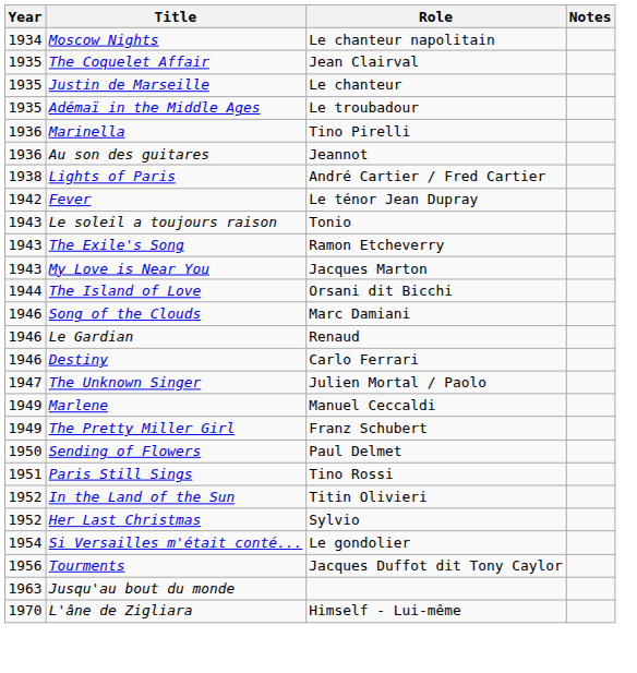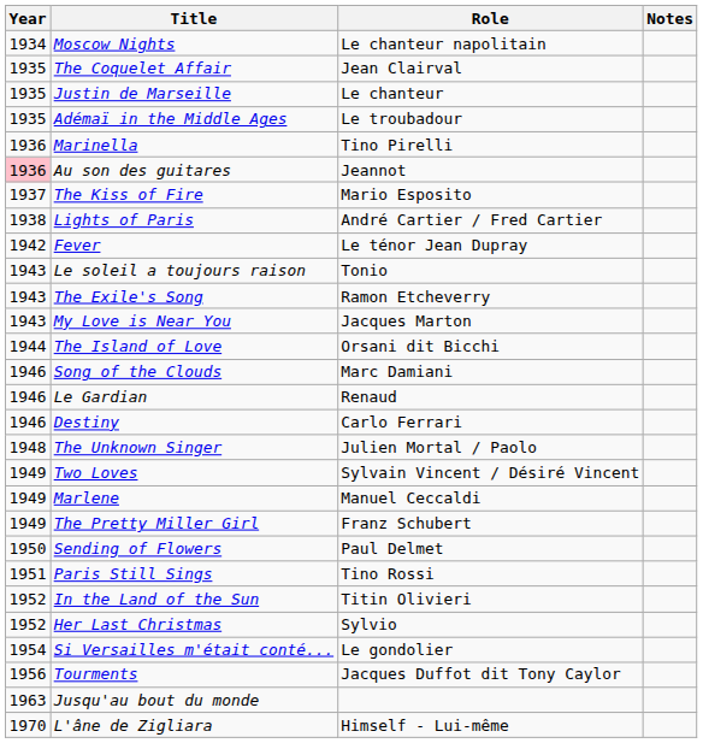Au son des guitares | Year: no background -> pink background
+ row: 1937 | The Kiss of Fire | Mario Esposito
The Unknown Singer | Year: 1947 -> 1948
+ row: 1949 | Two Loves | Sylvain Vincent / Désiré Vincent
